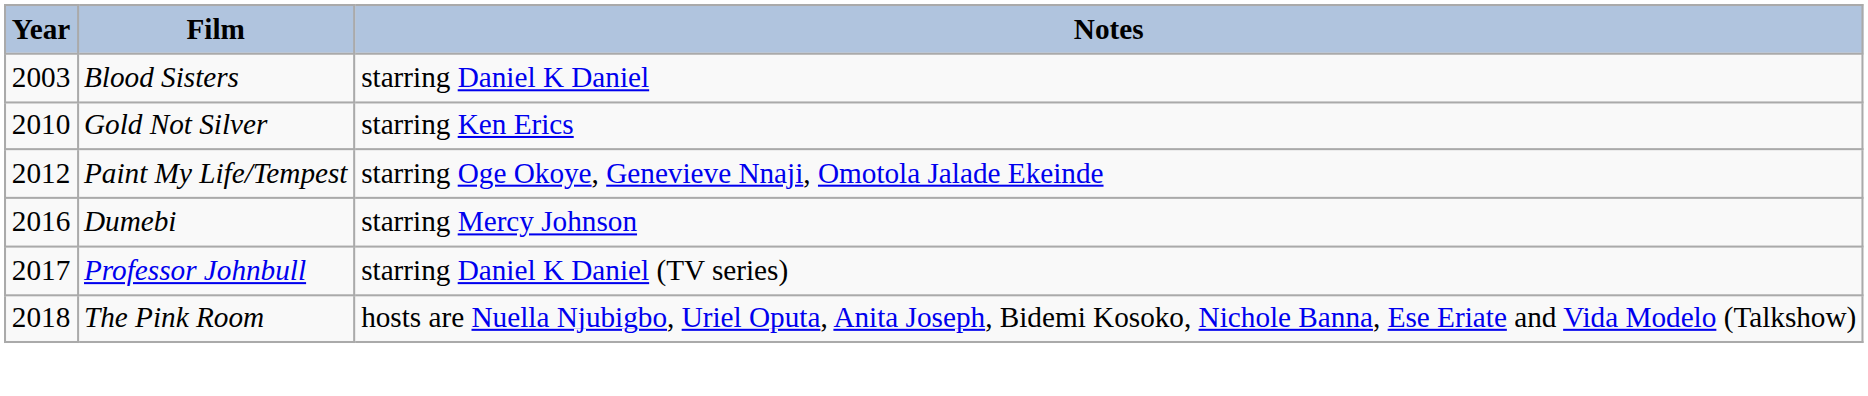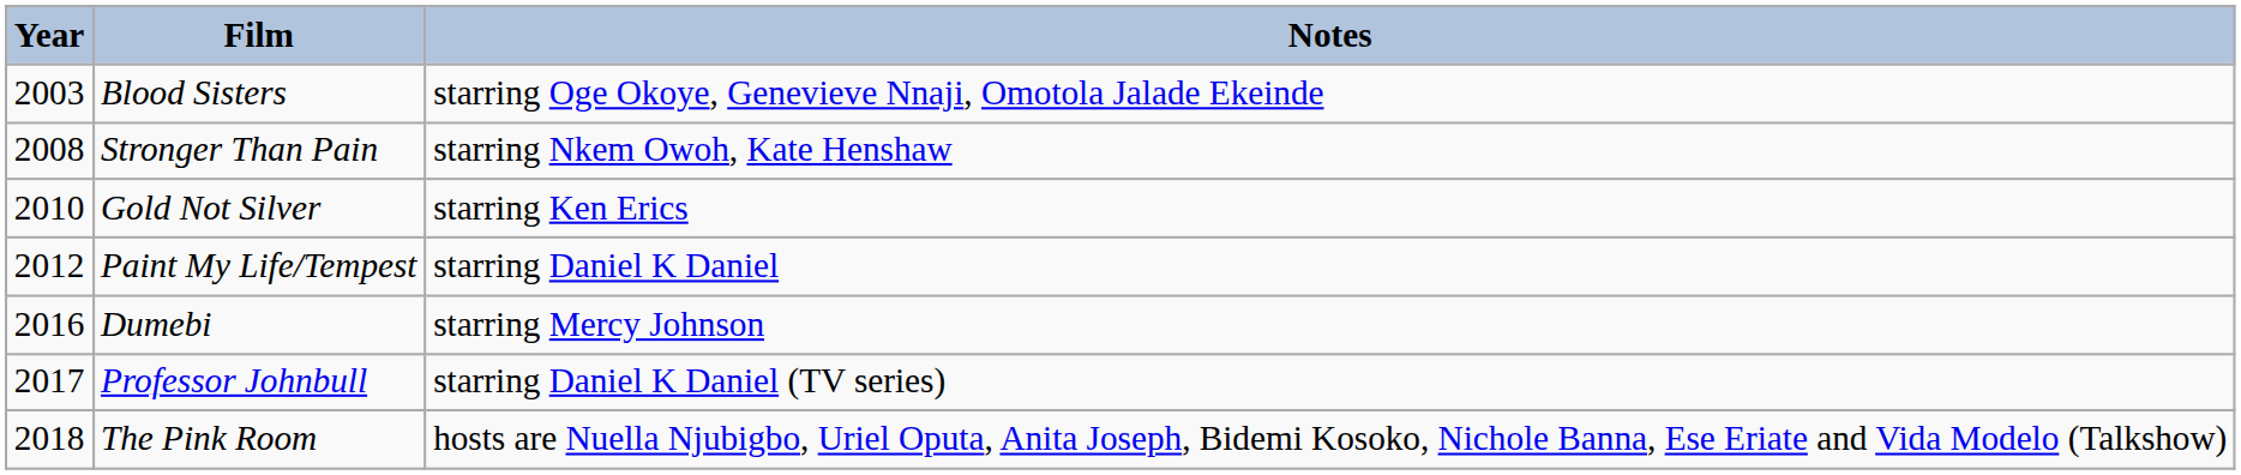Blood Sisters | Notes: starring Daniel K Daniel -> starring Oge Okoye, Genevieve Nnaji, Omotola Jalade Ekeinde
+ row: 2008 | Stronger Than Pain | starring Nkem Owoh, Kate Henshaw
Paint My Life/Tempest | Notes: starring Oge Okoye, Genevieve Nnaji, Omotola Jalade Ekeinde -> starring Daniel K Daniel
